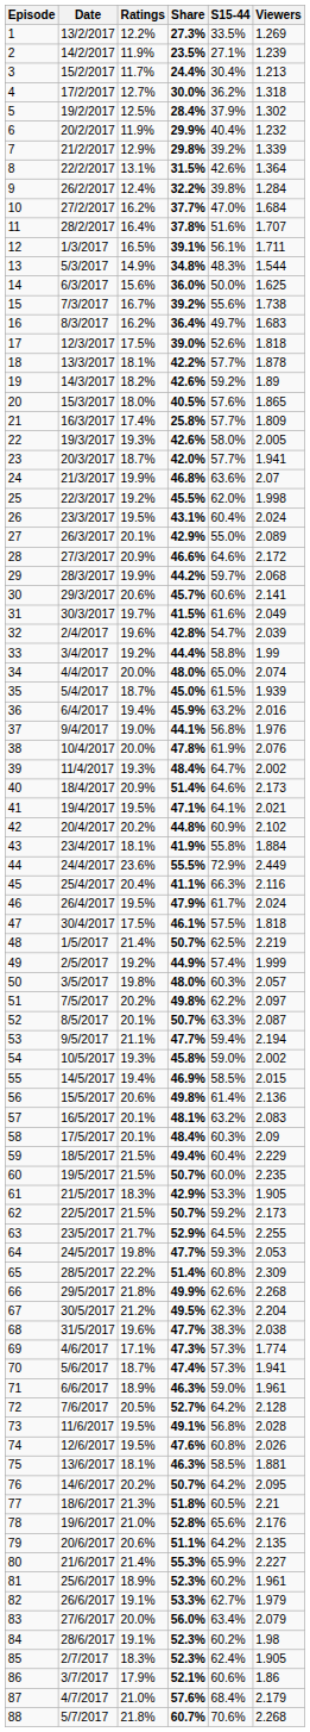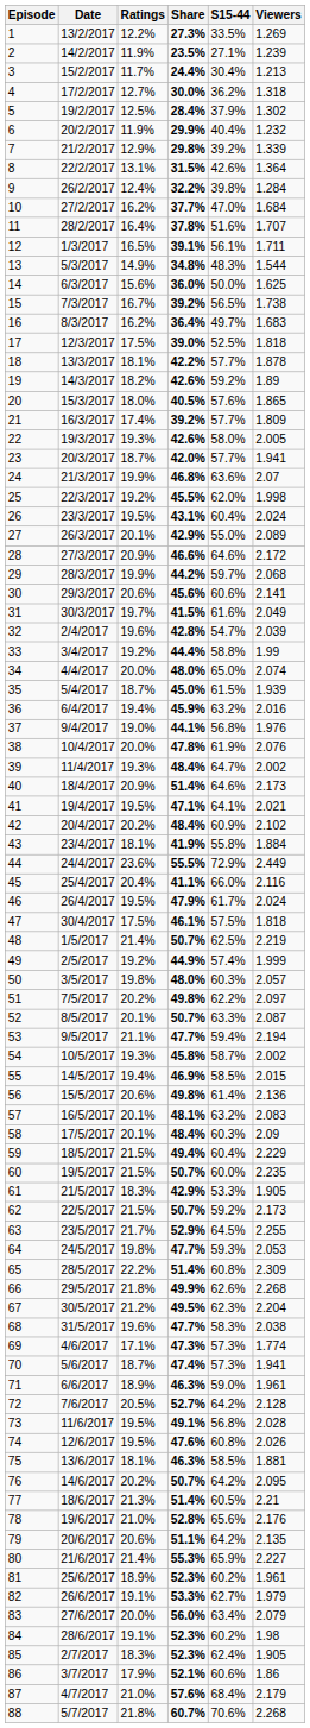15 | S15-44: 55.6% -> 56.5%
17 | S15-44: 52.6% -> 52.5%
21 | Share: 25.8% -> 39.2%
30 | Share: 45.7% -> 45.6%
42 | Share: 44.8% -> 48.4%
45 | S15-44: 66.3% -> 66.0%
54 | S15-44: 59.0% -> 58.7%
68 | S15-44: 38.3% -> 58.3%
77 | Share: 51.8% -> 51.4%
